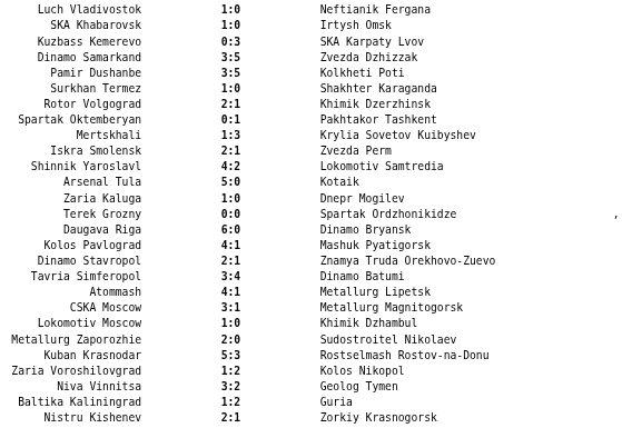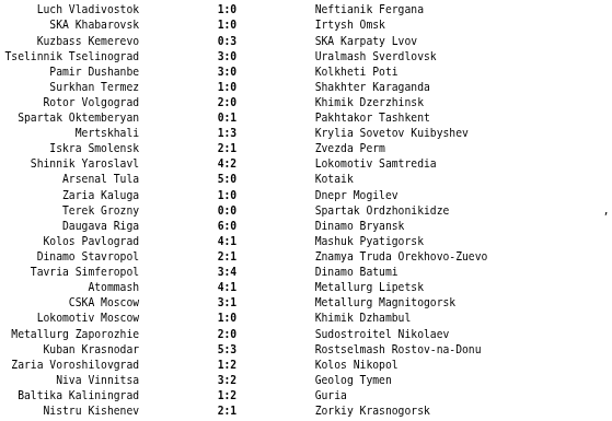- row: Dinamo Samarkand | 3:5 | Zvezda Dzhizzak
+ row: Tselinnik Tselinograd | 3:0 | Uralmash Sverdlovsk
Pamir Dushanbe | column 2: 3:5 -> 3:0
Rotor Volgograd | column 2: 2:1 -> 2:0
